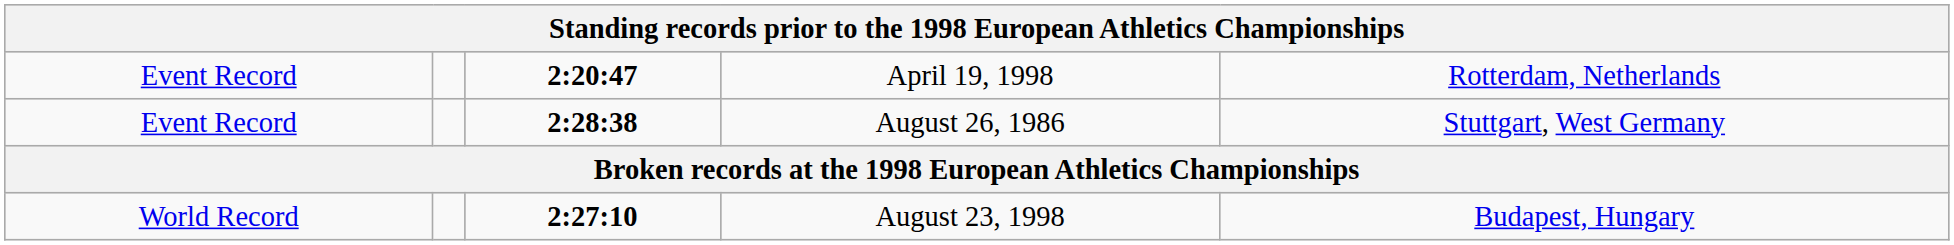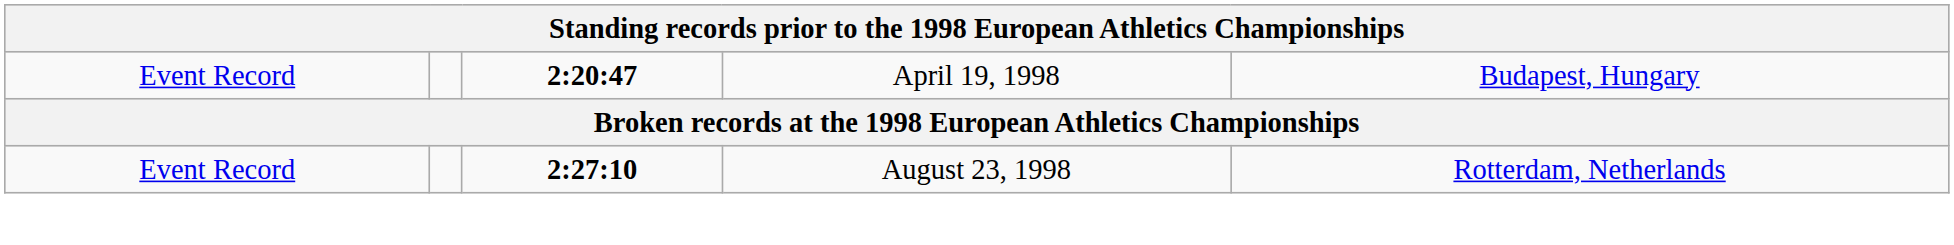April 19, 1998 | column 5: Rotterdam, Netherlands -> Budapest, Hungary
- row: Event Record | 2:28:38 | August 26, 1986 | Stuttgart, West Germany
August 23, 1998 | column 1: World Record -> Event Record
August 23, 1998 | column 5: Budapest, Hungary -> Rotterdam, Netherlands
